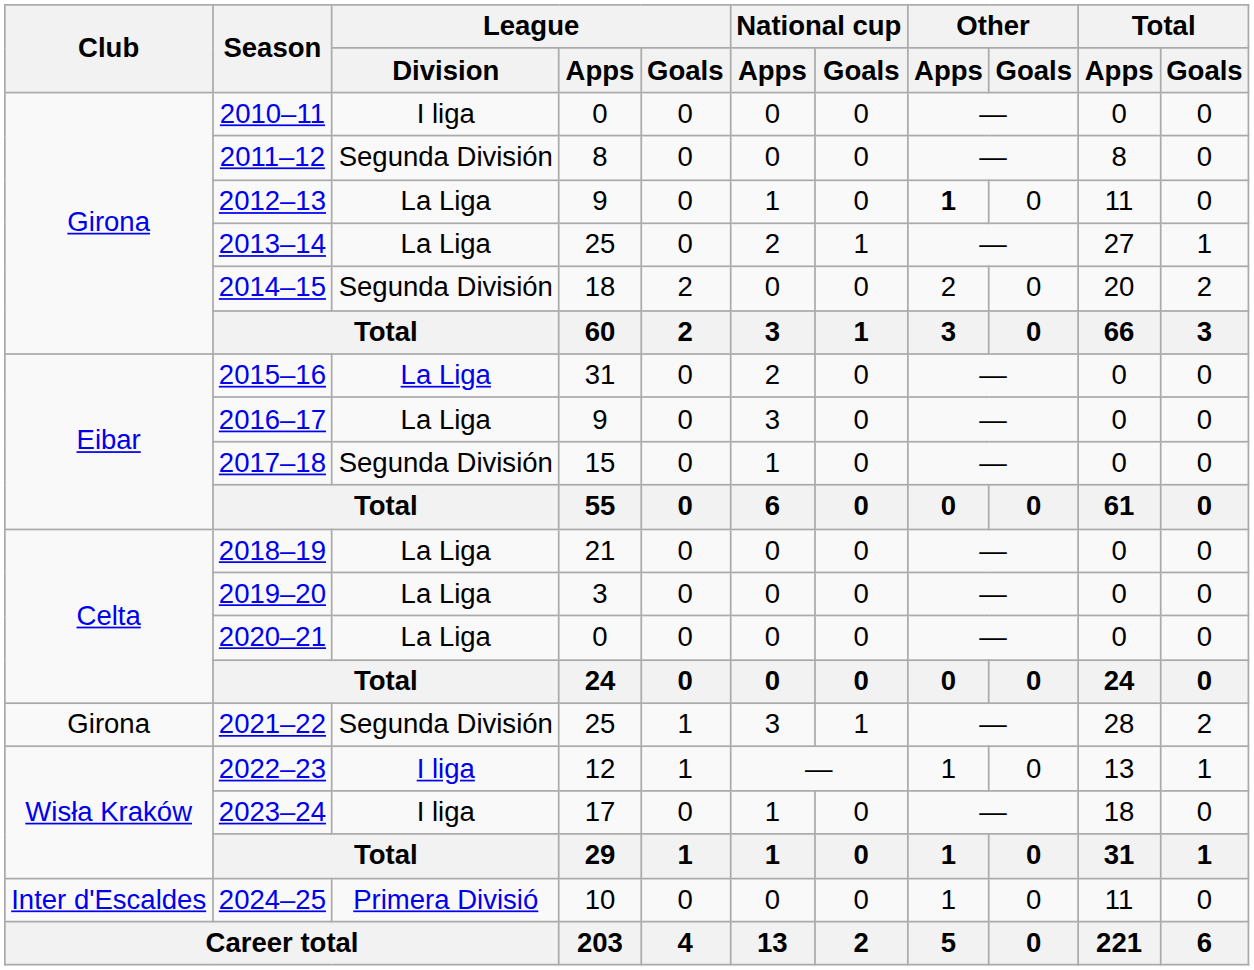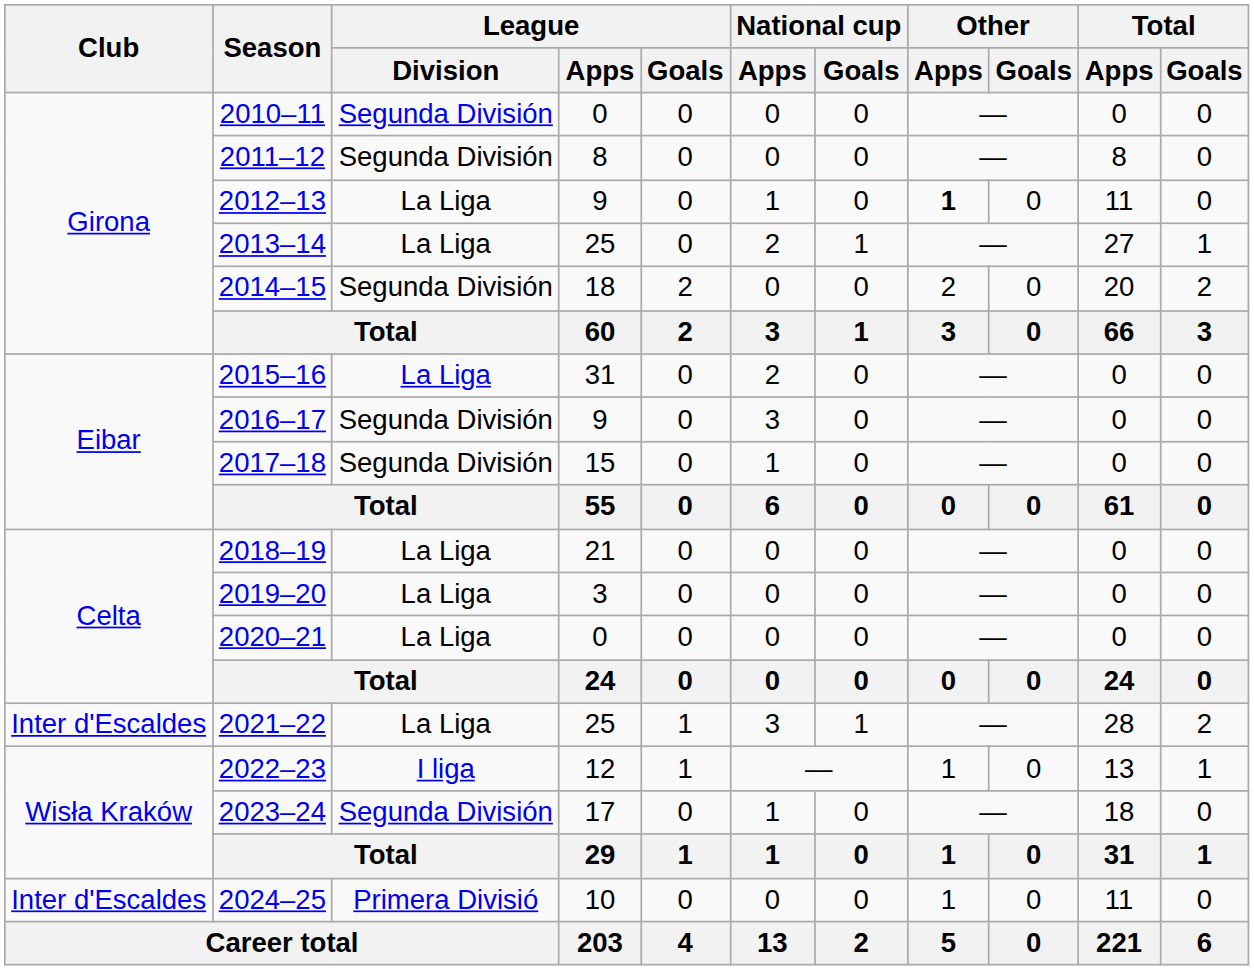2010–11 | League / Division: I liga -> Segunda División
2016–17 | League / Division: La Liga -> Segunda División
2021–22 | Club: Girona -> Inter d'Escaldes
2021–22 | League / Division: Segunda División -> La Liga
2023–24 | League / Division: I liga -> Segunda División
